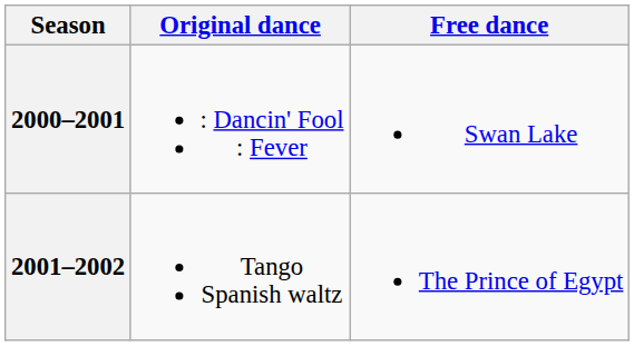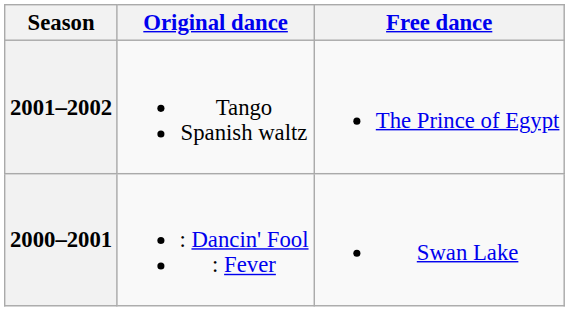rows swapped: 2001–2002 <-> 2000–2001
